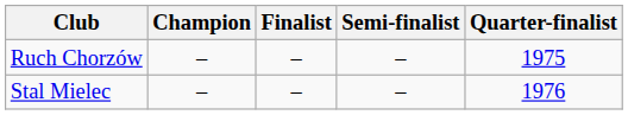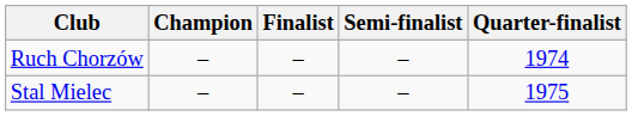Ruch Chorzów | Quarter-finalist: 1975 -> 1974
Stal Mielec | Quarter-finalist: 1976 -> 1975
